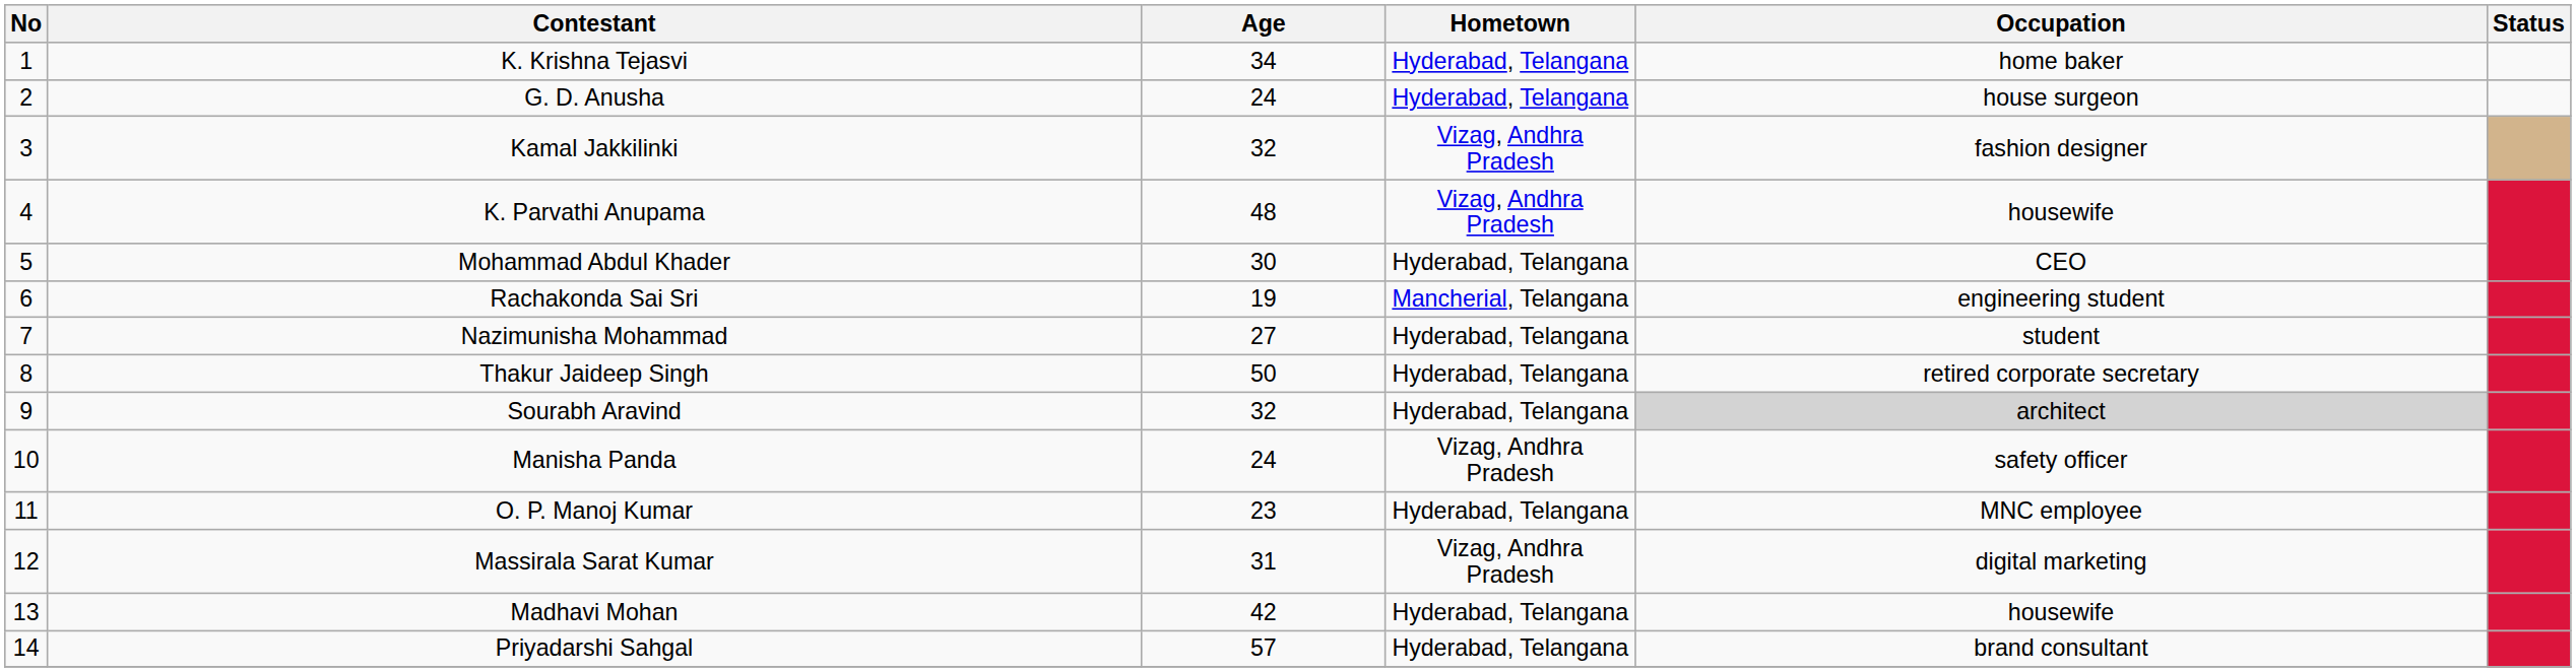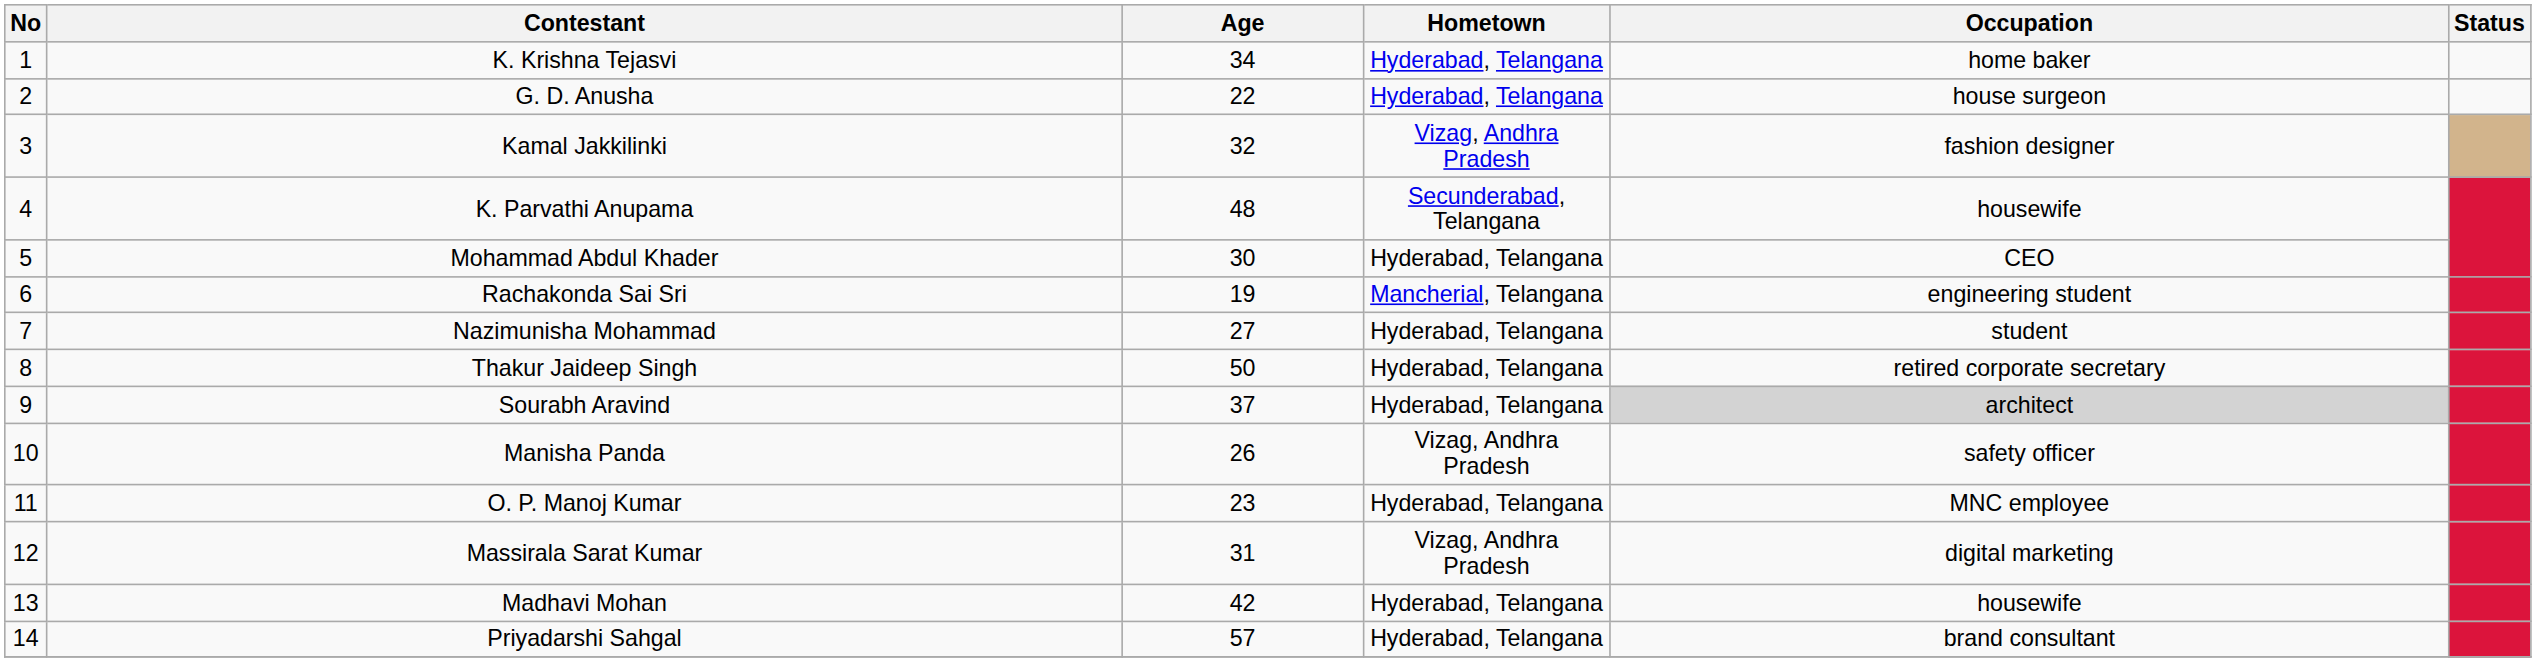G. D. Anusha | Age: 24 -> 22
K. Parvathi Anupama | Hometown: Vizag, Andhra Pradesh -> Secunderabad, Telangana
Sourabh Aravind | Age: 32 -> 37
Manisha Panda | Age: 24 -> 26
